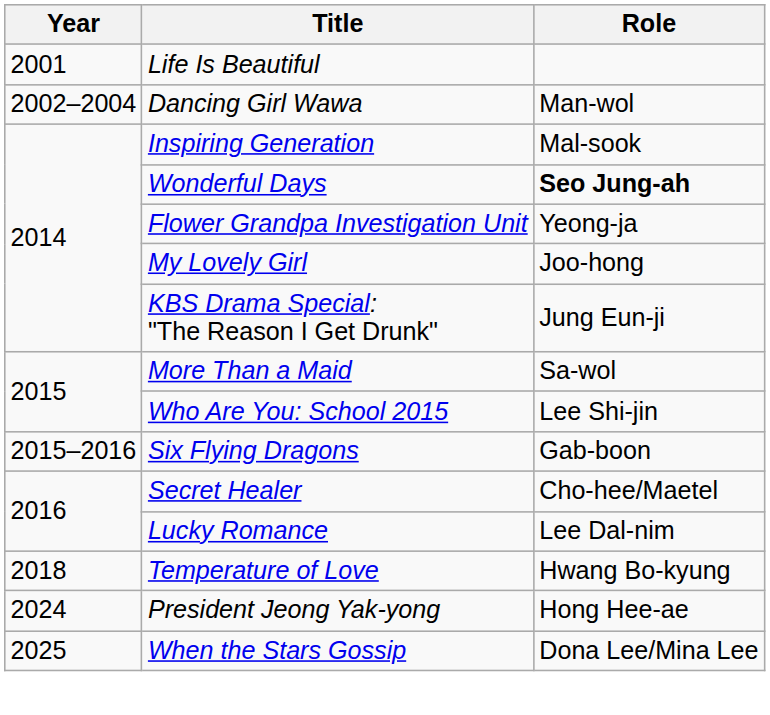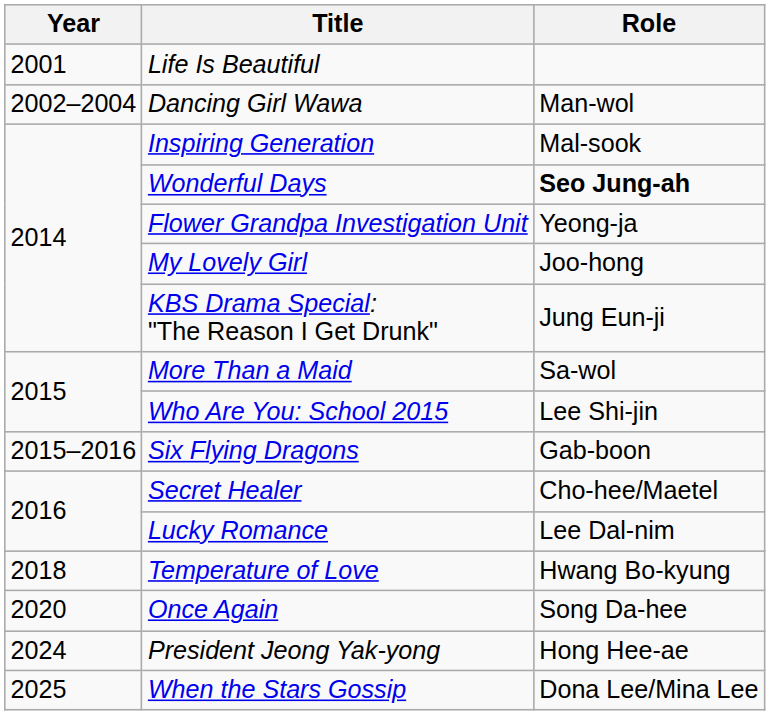+ row: 2020 | Once Again | Song Da-hee
